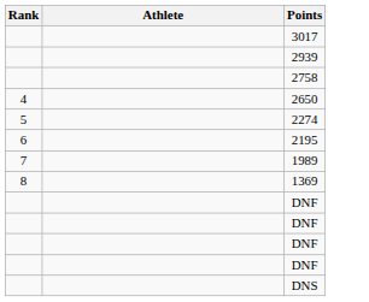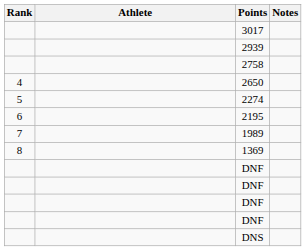+ column: Notes
